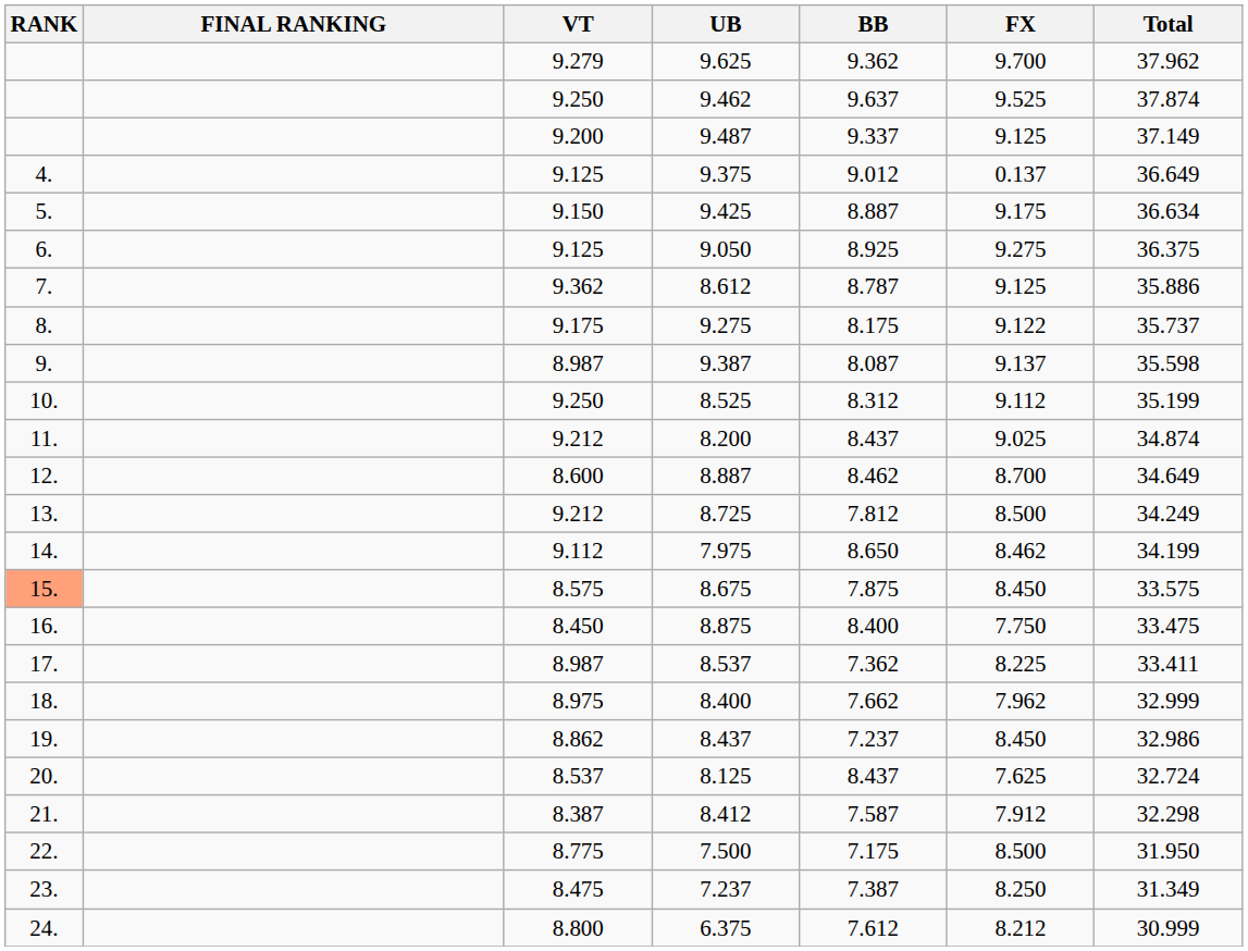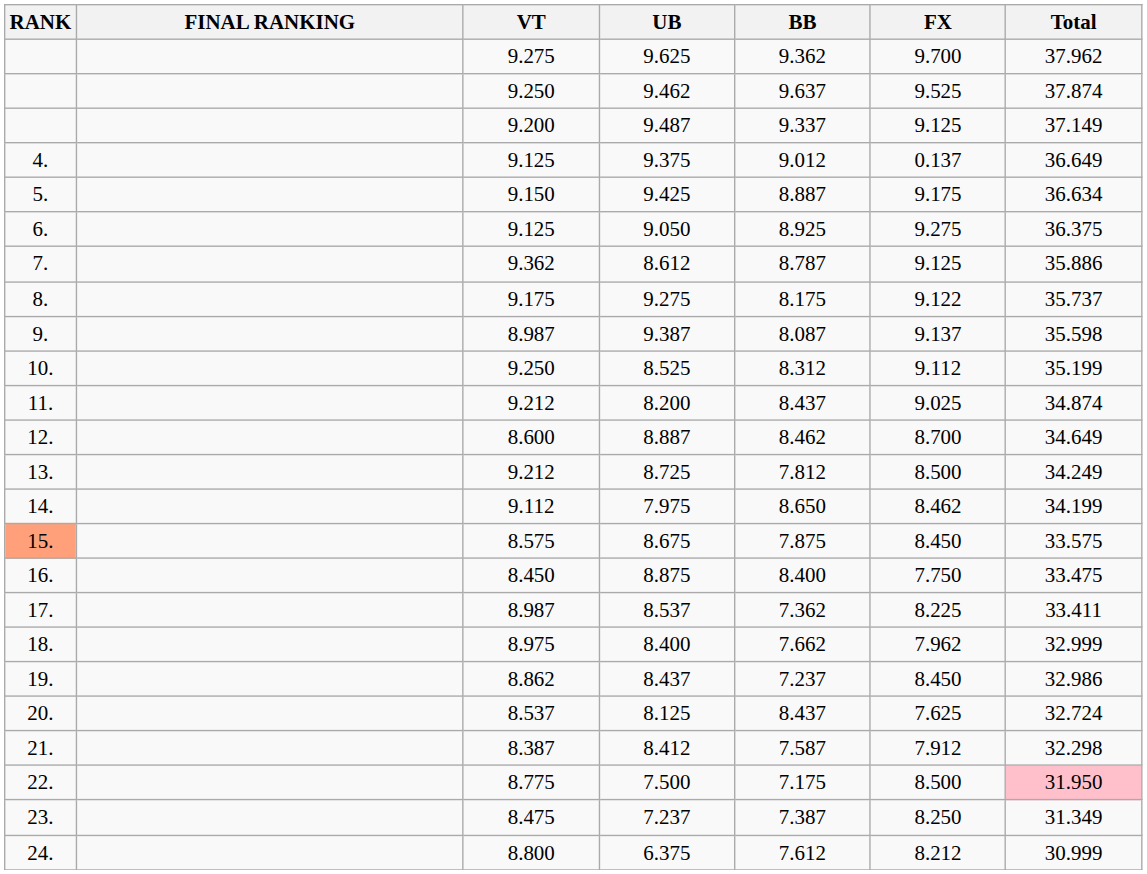9.625 | VT: 9.279 -> 9.275
7.500 | Total: no background -> pink background
